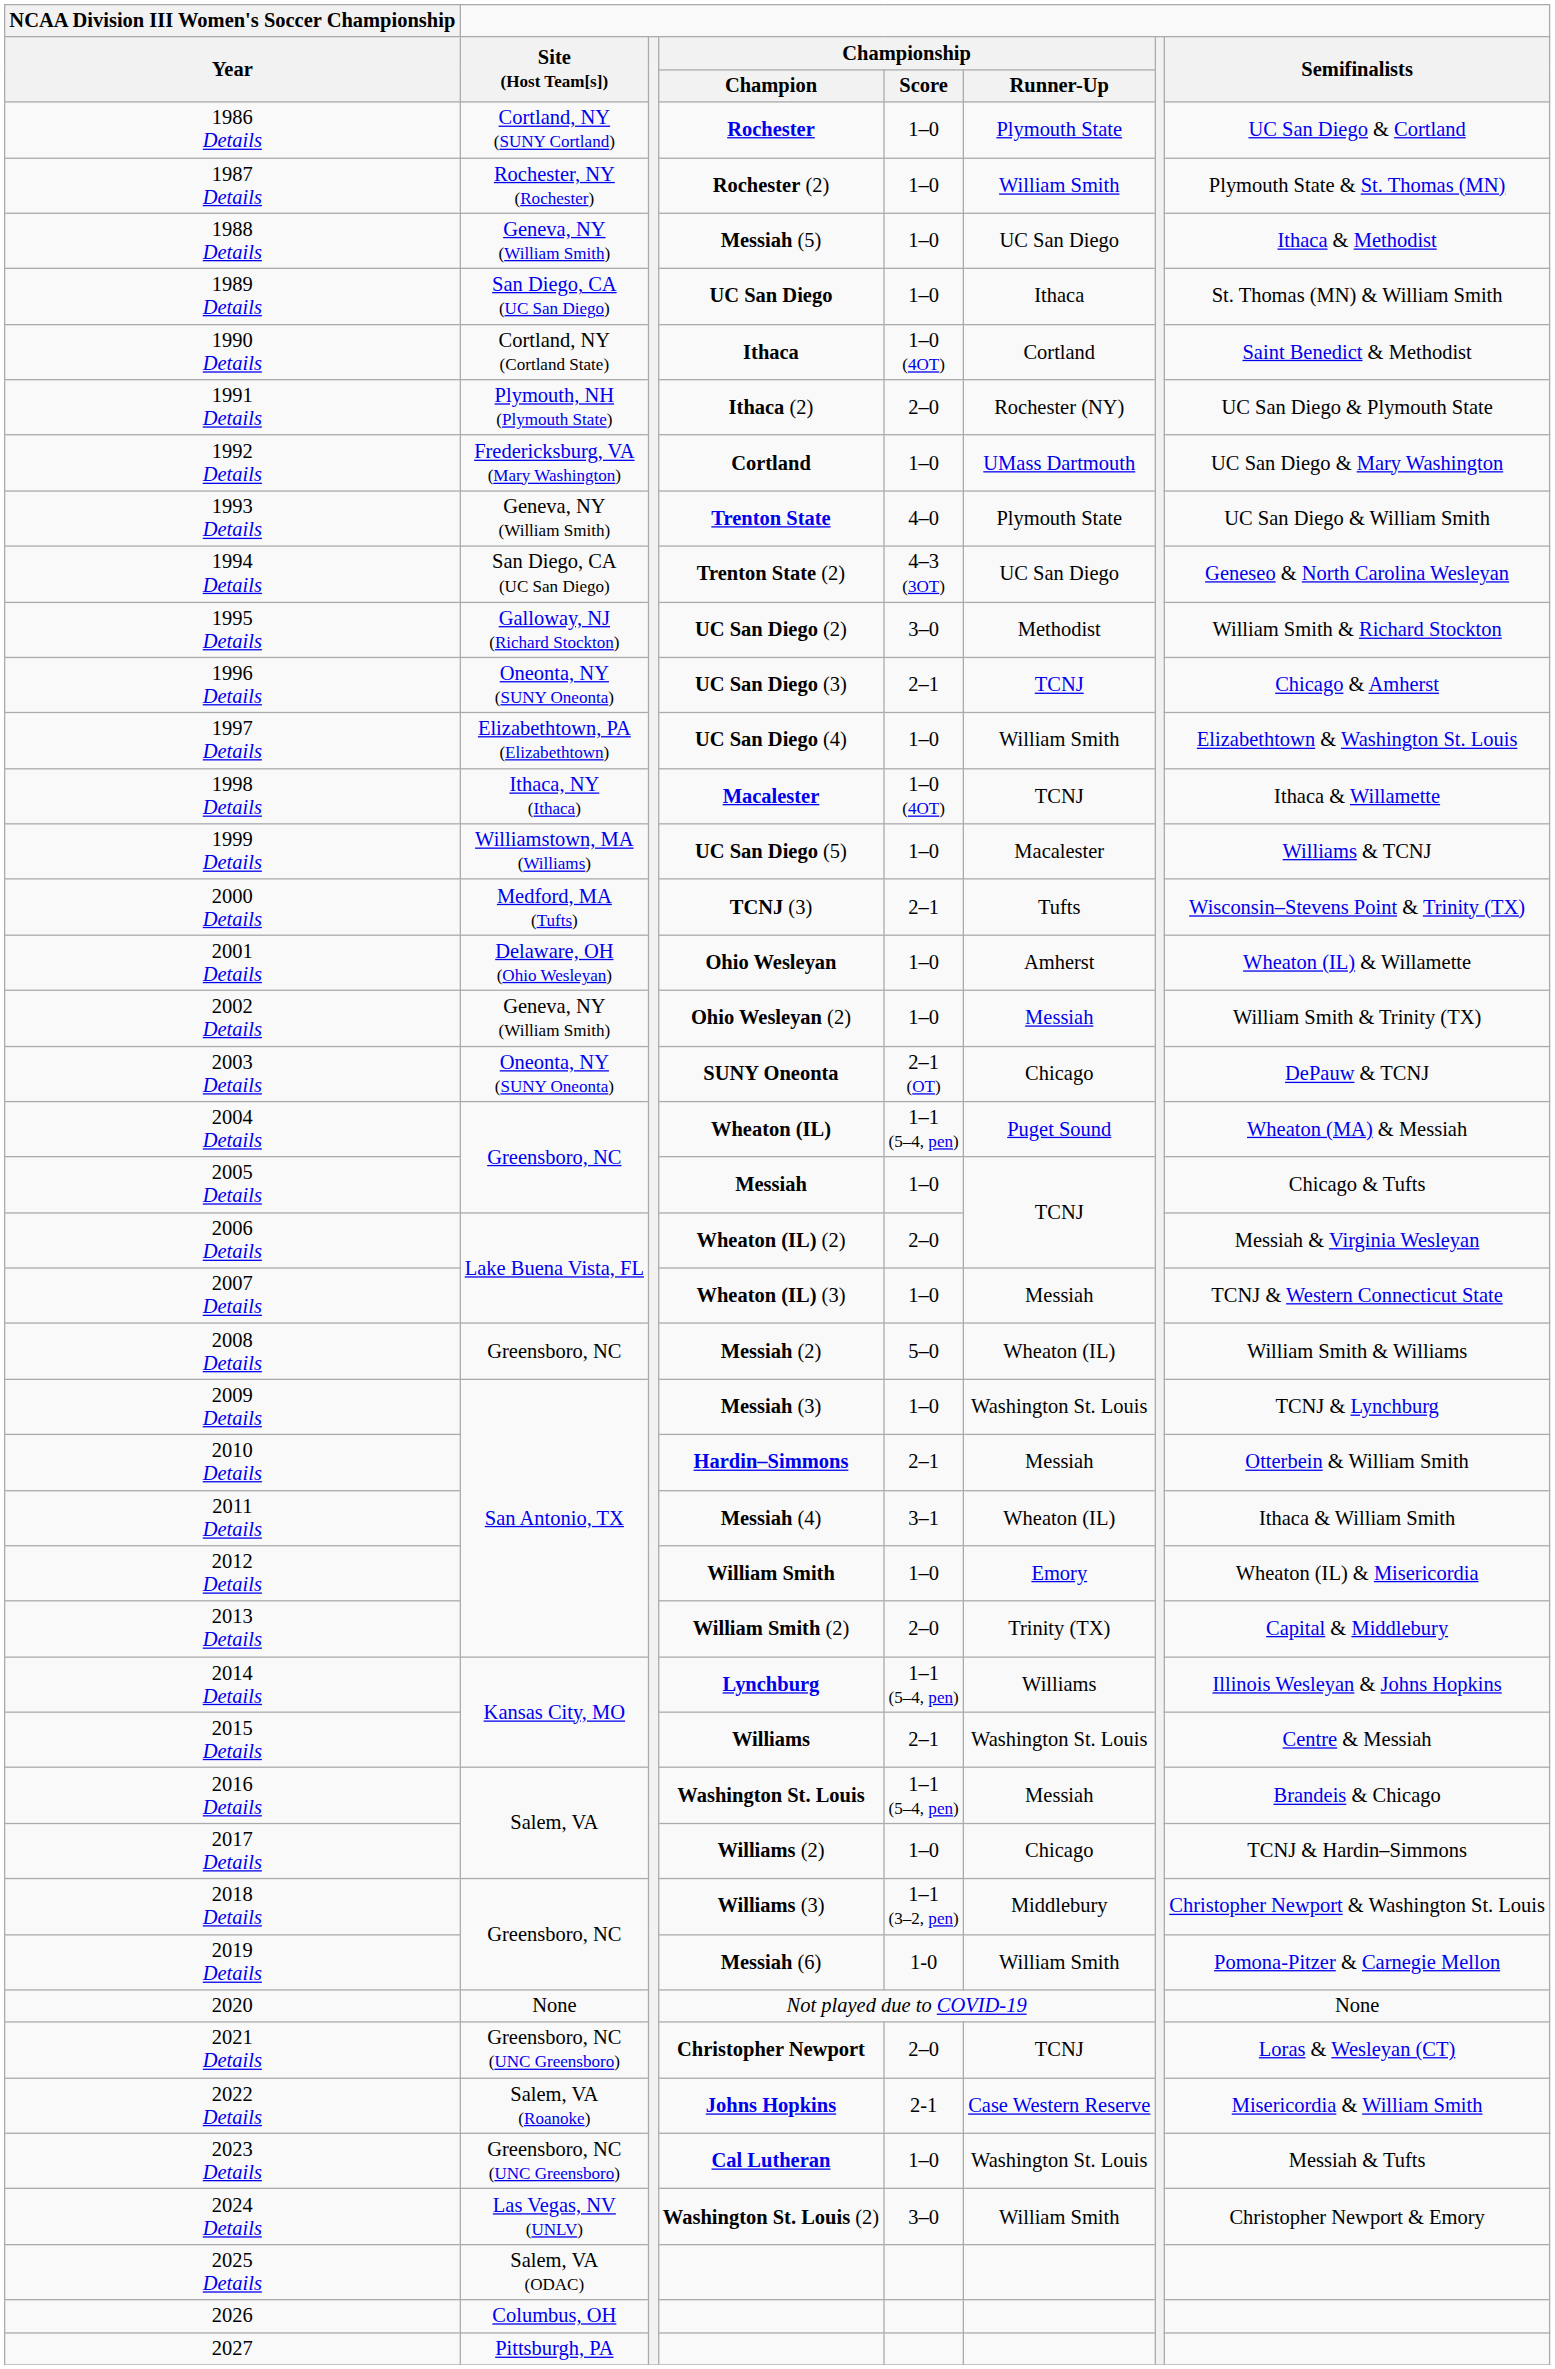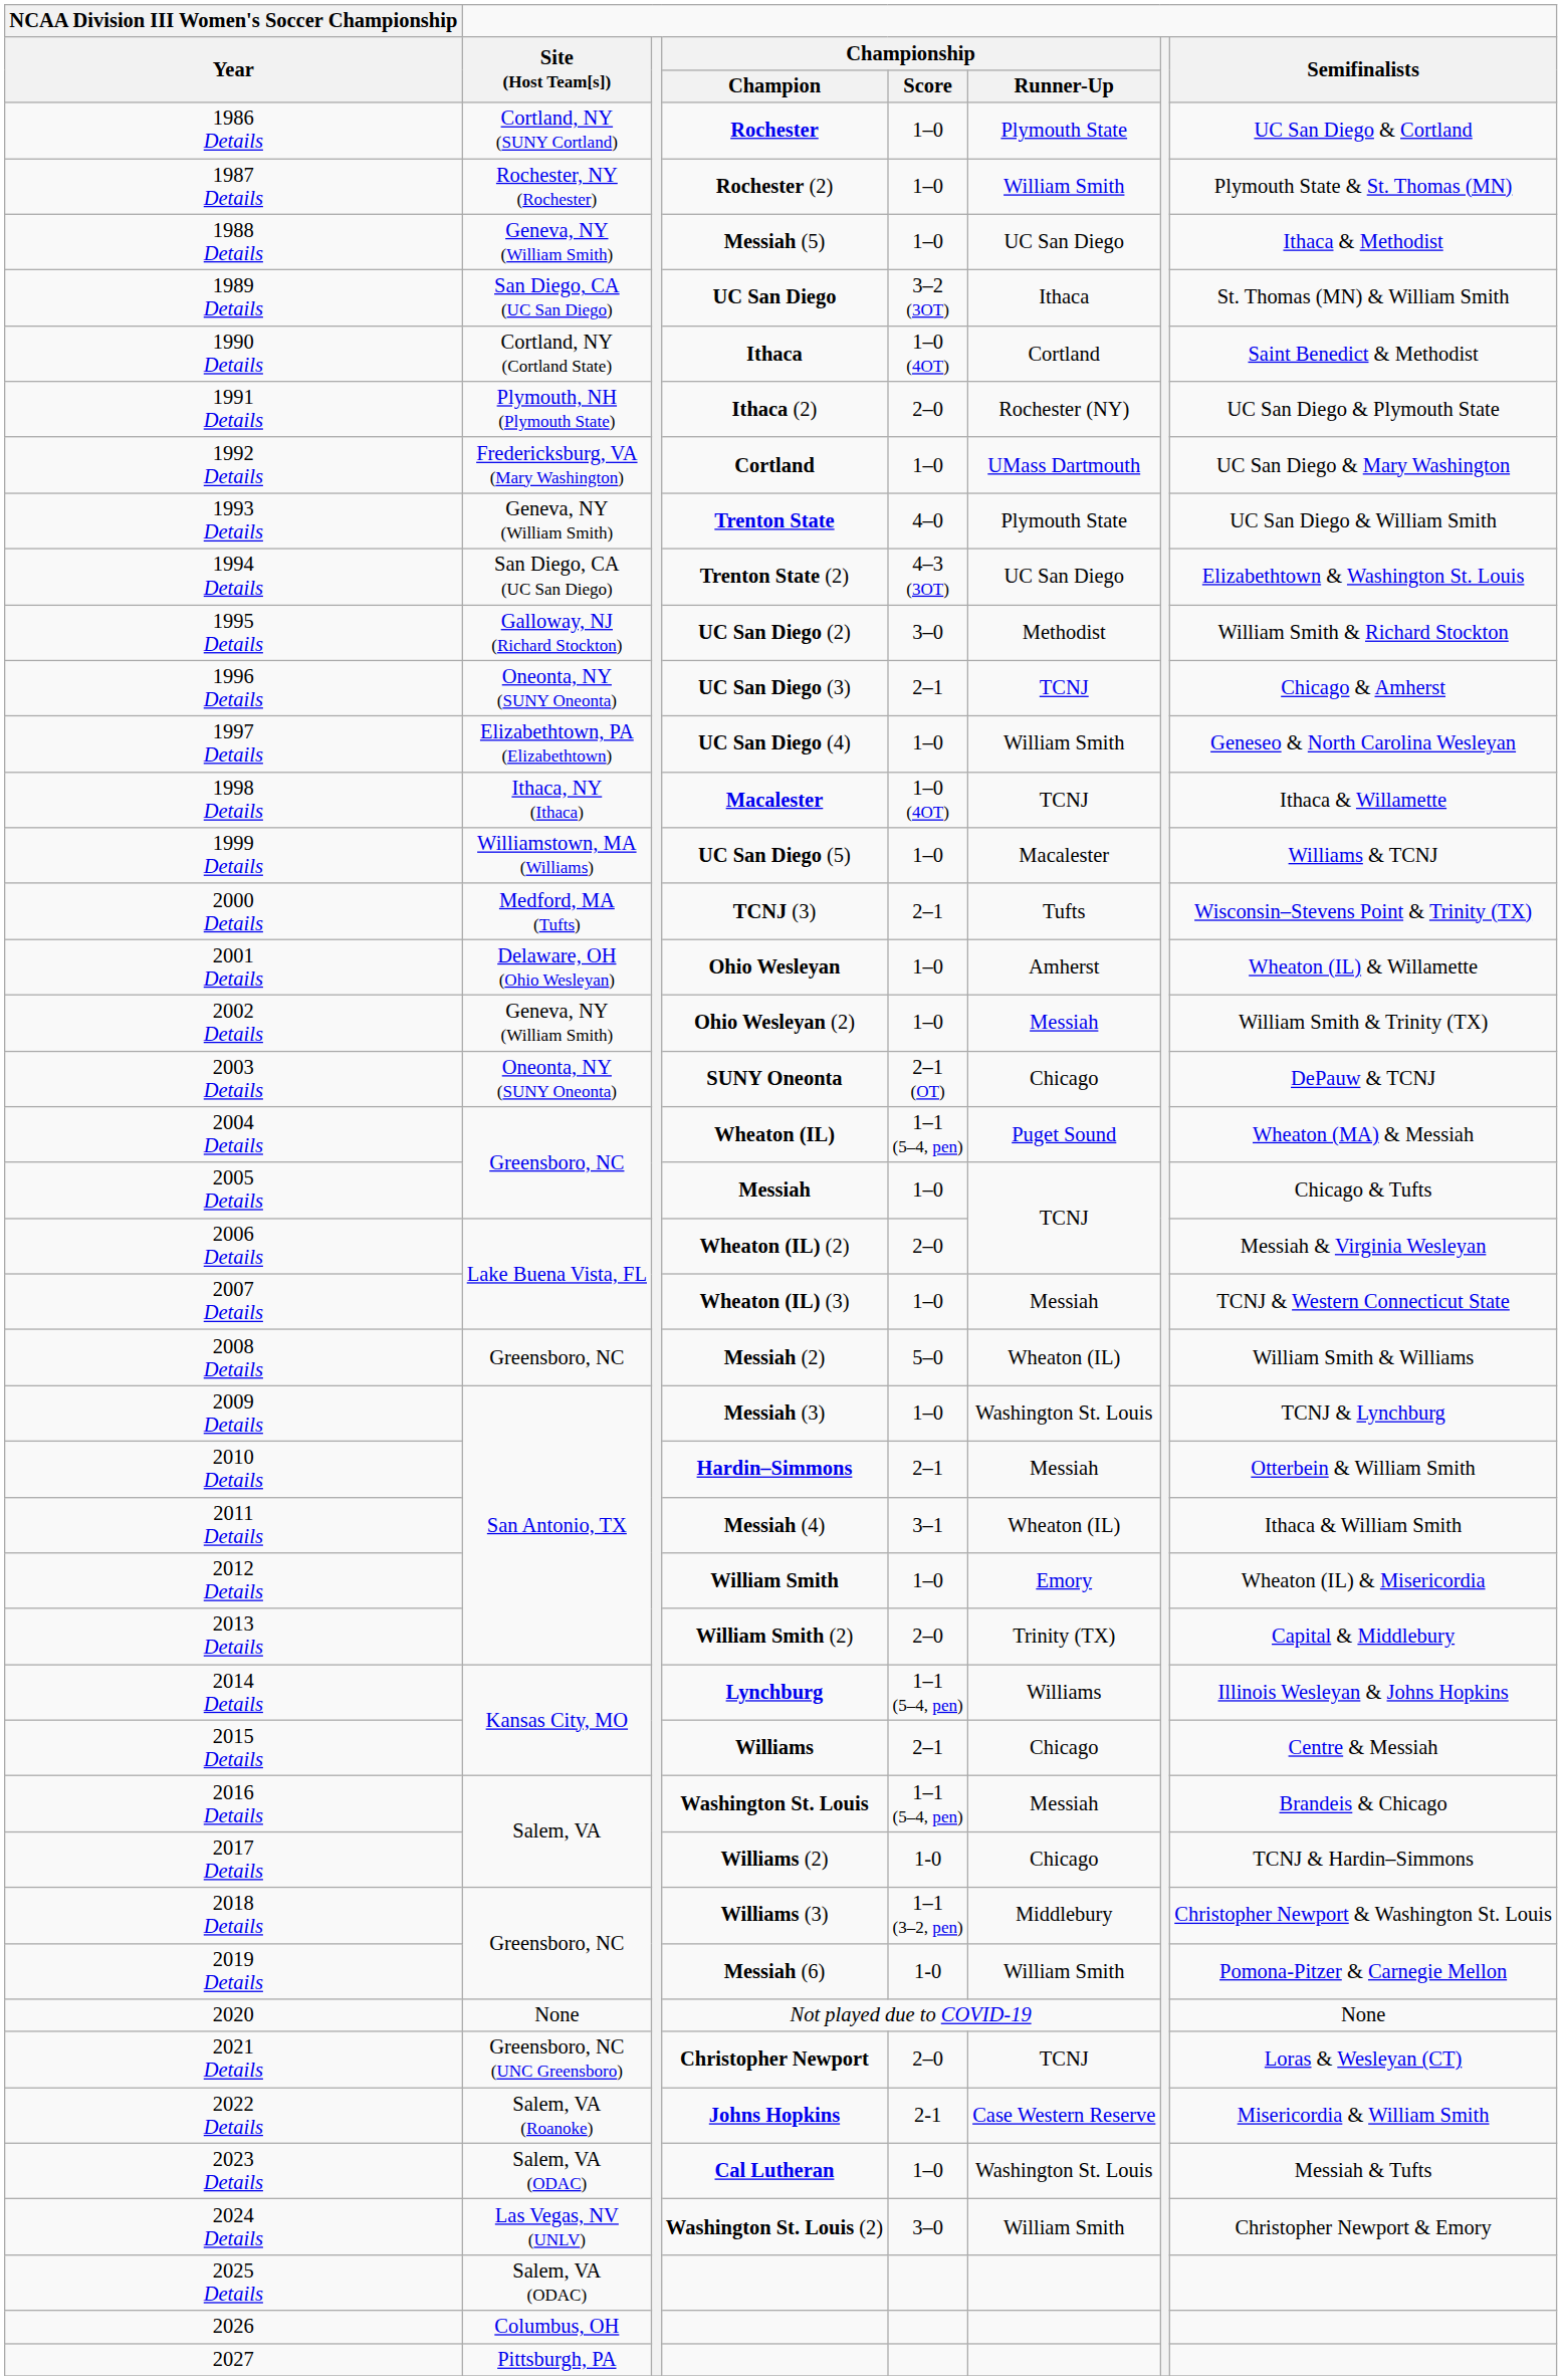1989 Details | Championship / Score: 1–0 -> 3–2 (3OT)
1994 Details | Semifinalists: Geneseo & North Carolina Wesleyan -> Elizabethtown & Washington St. Louis
1997 Details | Semifinalists: Elizabethtown & Washington St. Louis -> Geneseo & North Carolina Wesleyan
2015 Details | Championship / Runner-Up: Washington St. Louis -> Chicago
2017 Details | Championship / Score: 1–0 -> 1-0
2023 Details | Site (Host Team[s]): Greensboro, NC (UNC Greensboro) -> Salem, VA (ODAC)
